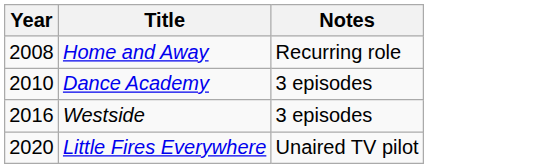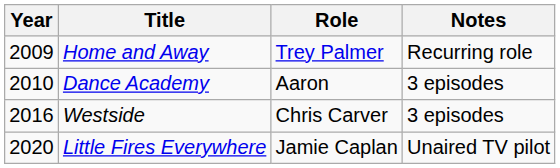+ column: Role | Trey Palmer | Aaron | Chris Carver | Jamie Caplan
Home and Away | Year: 2008 -> 2009
